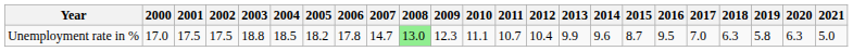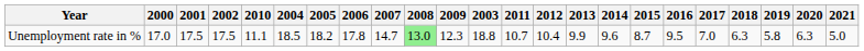columns swapped: 2003 <-> 2010
